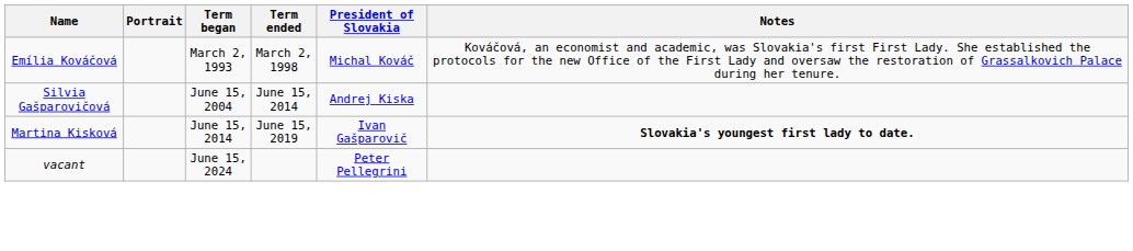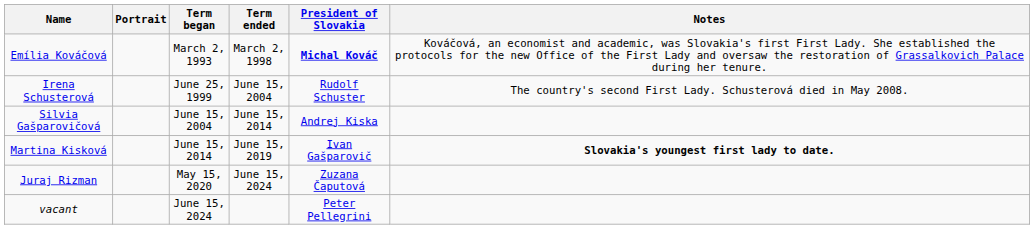Emília Kováčová | President of Slovakia: normal -> bold
+ row: Irena Schusterová | June 25, 1999 | June 15, 2004 | Rudolf Schuster | The country's second First Lady. Schusterová died in May 2008.
+ row: Juraj Rizman | May 15, 2020 | June 15, 2024 | Zuzana Čaputová
